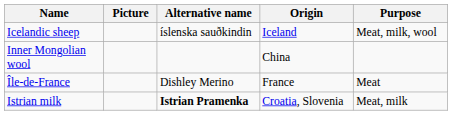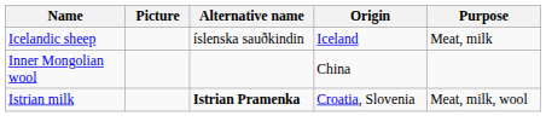Icelandic sheep | Purpose: Meat, milk, wool -> Meat, milk
- row: Île-de-France | Dishley Merino | France | Meat
Istrian milk | Purpose: Meat, milk -> Meat, milk, wool
